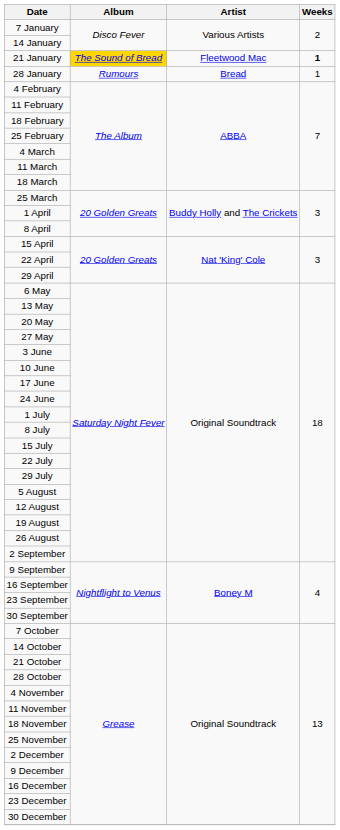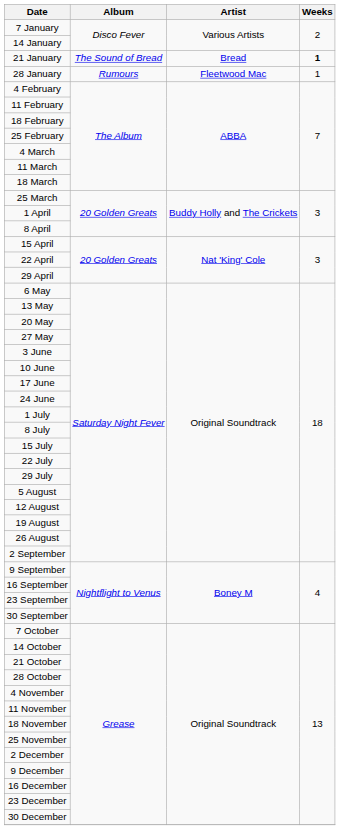21 January | Album: gold background -> no background
21 January | Artist: Fleetwood Mac -> Bread
28 January | Artist: Bread -> Fleetwood Mac
